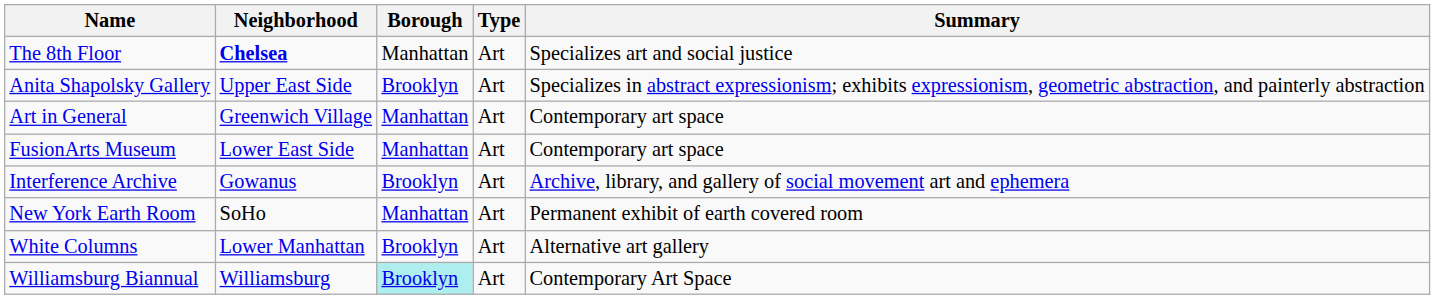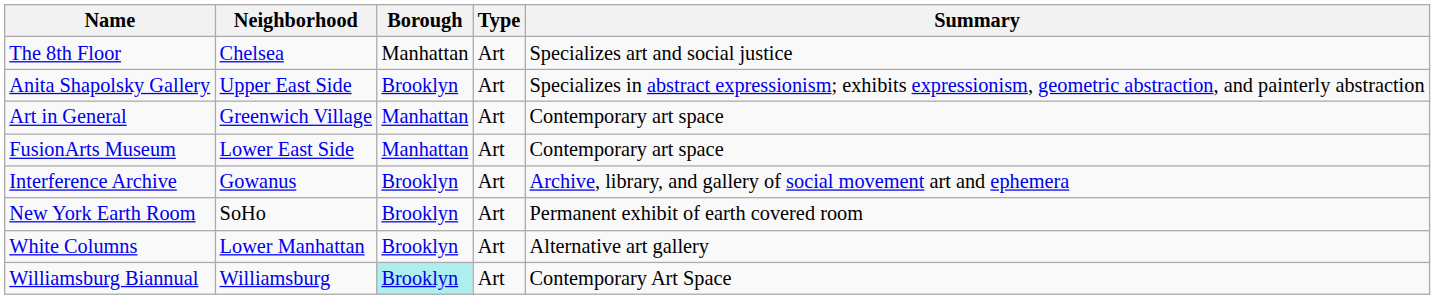The 8th Floor | Neighborhood: bold -> normal
New York Earth Room | Borough: Manhattan -> Brooklyn
